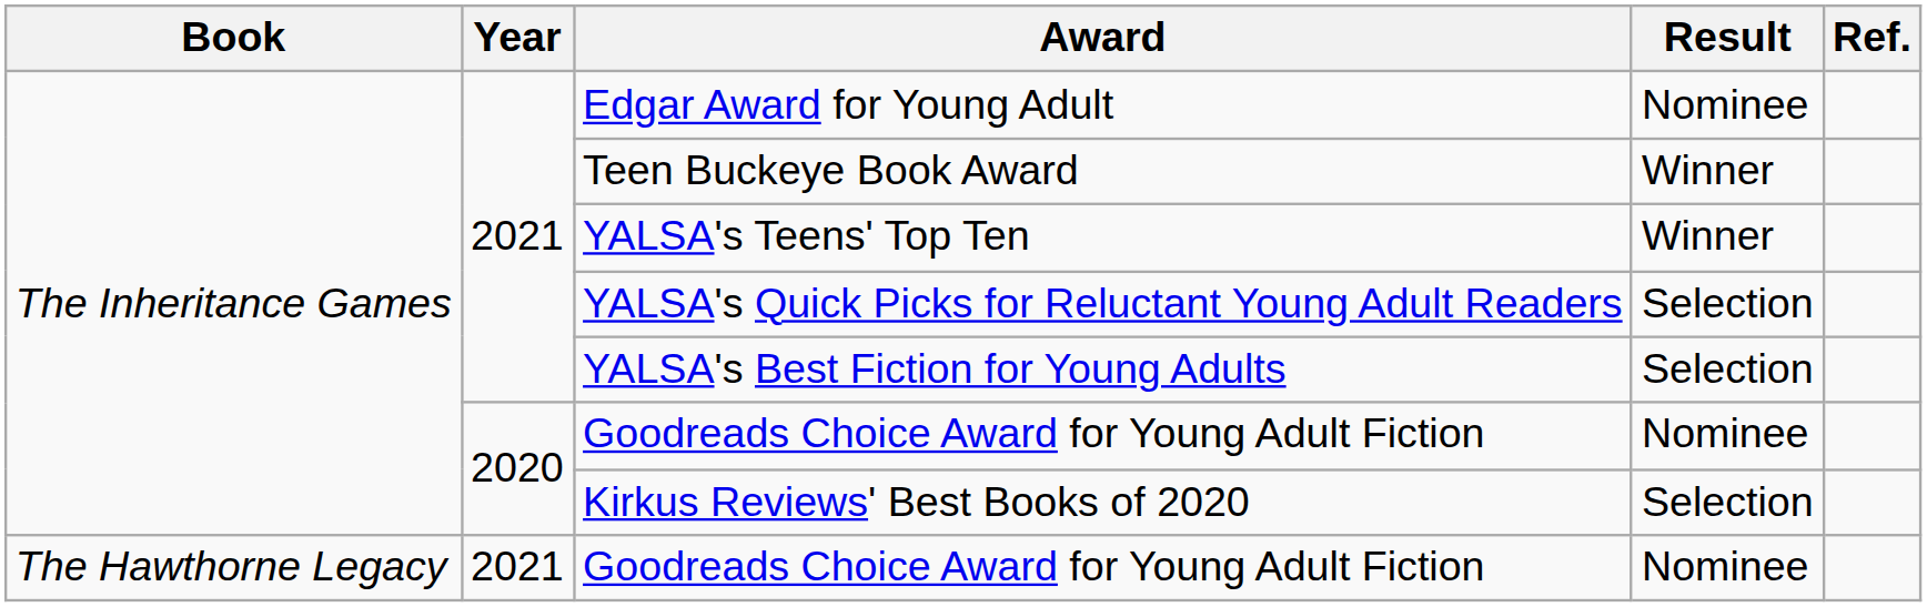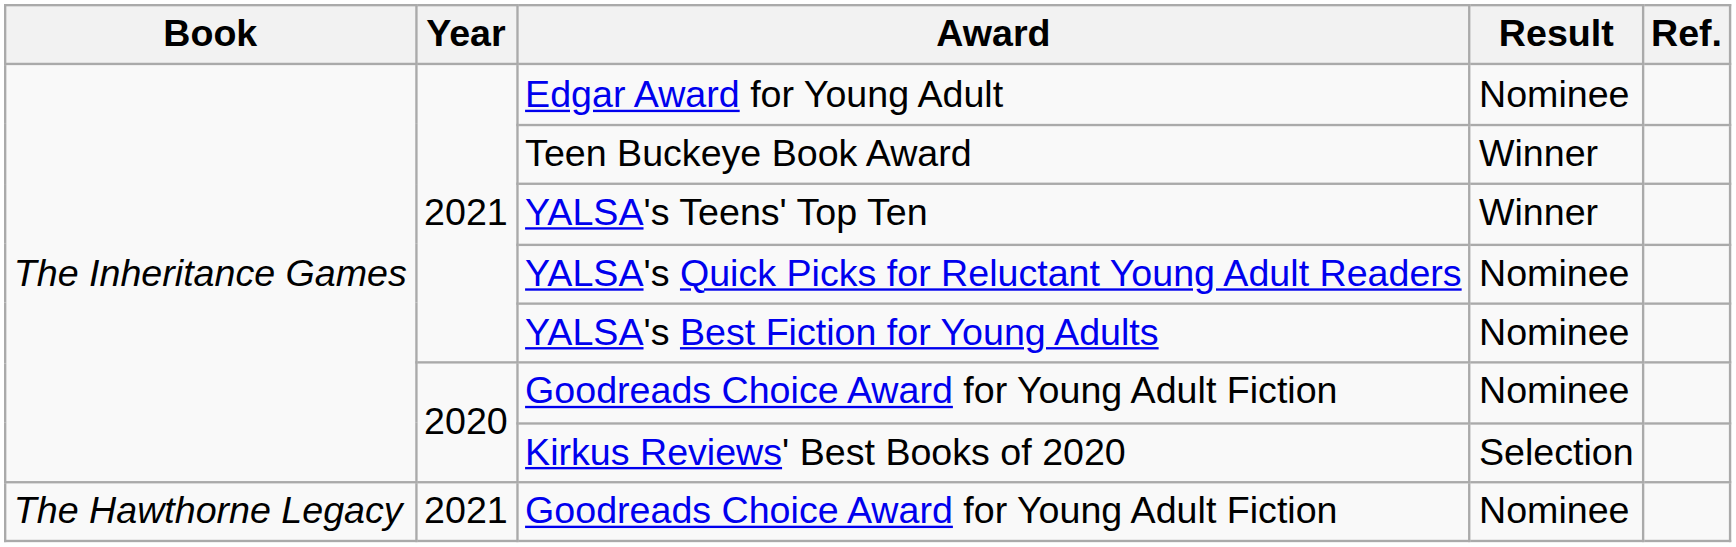YALSA's Quick Picks for Reluctant Young Adult Readers | Result: Selection -> Nominee
YALSA's Best Fiction for Young Adults | Result: Selection -> Nominee
